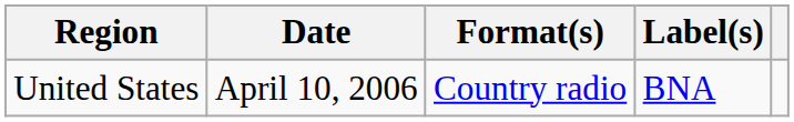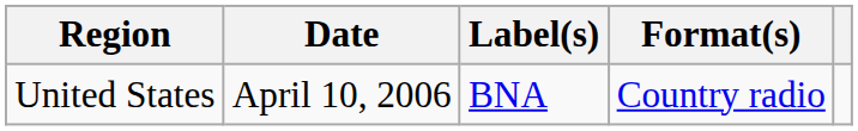columns swapped: Format(s) <-> Label(s)
